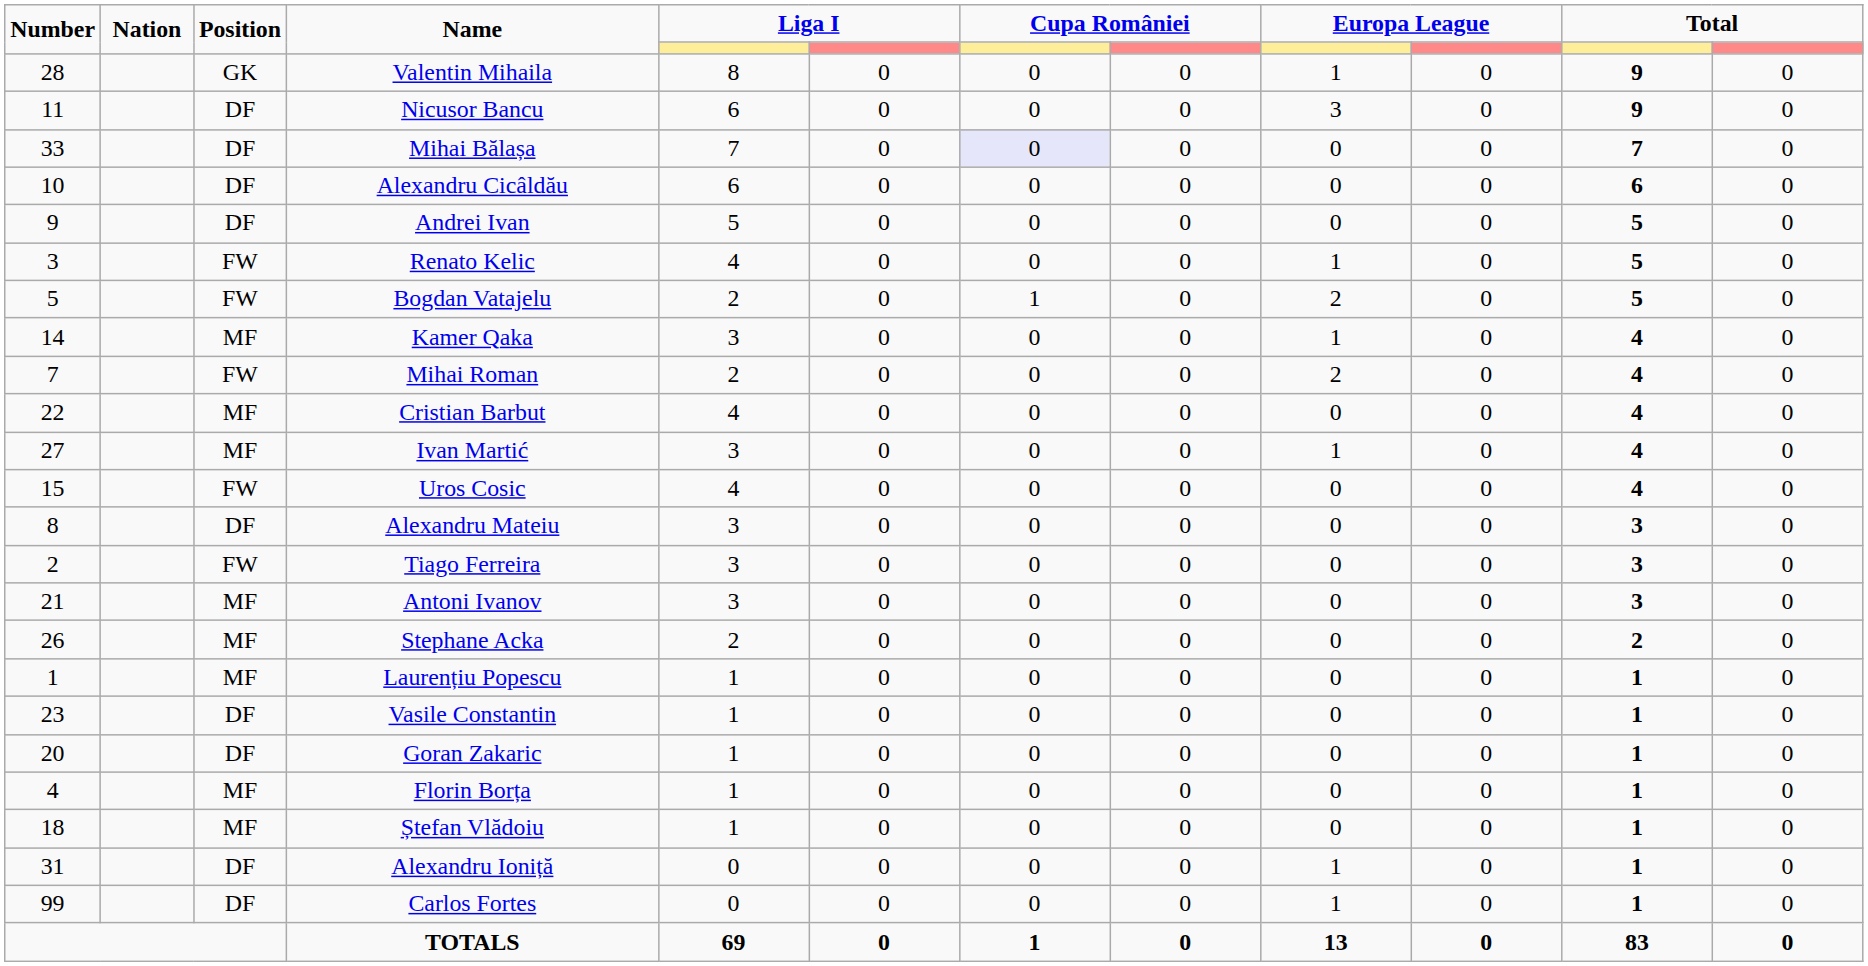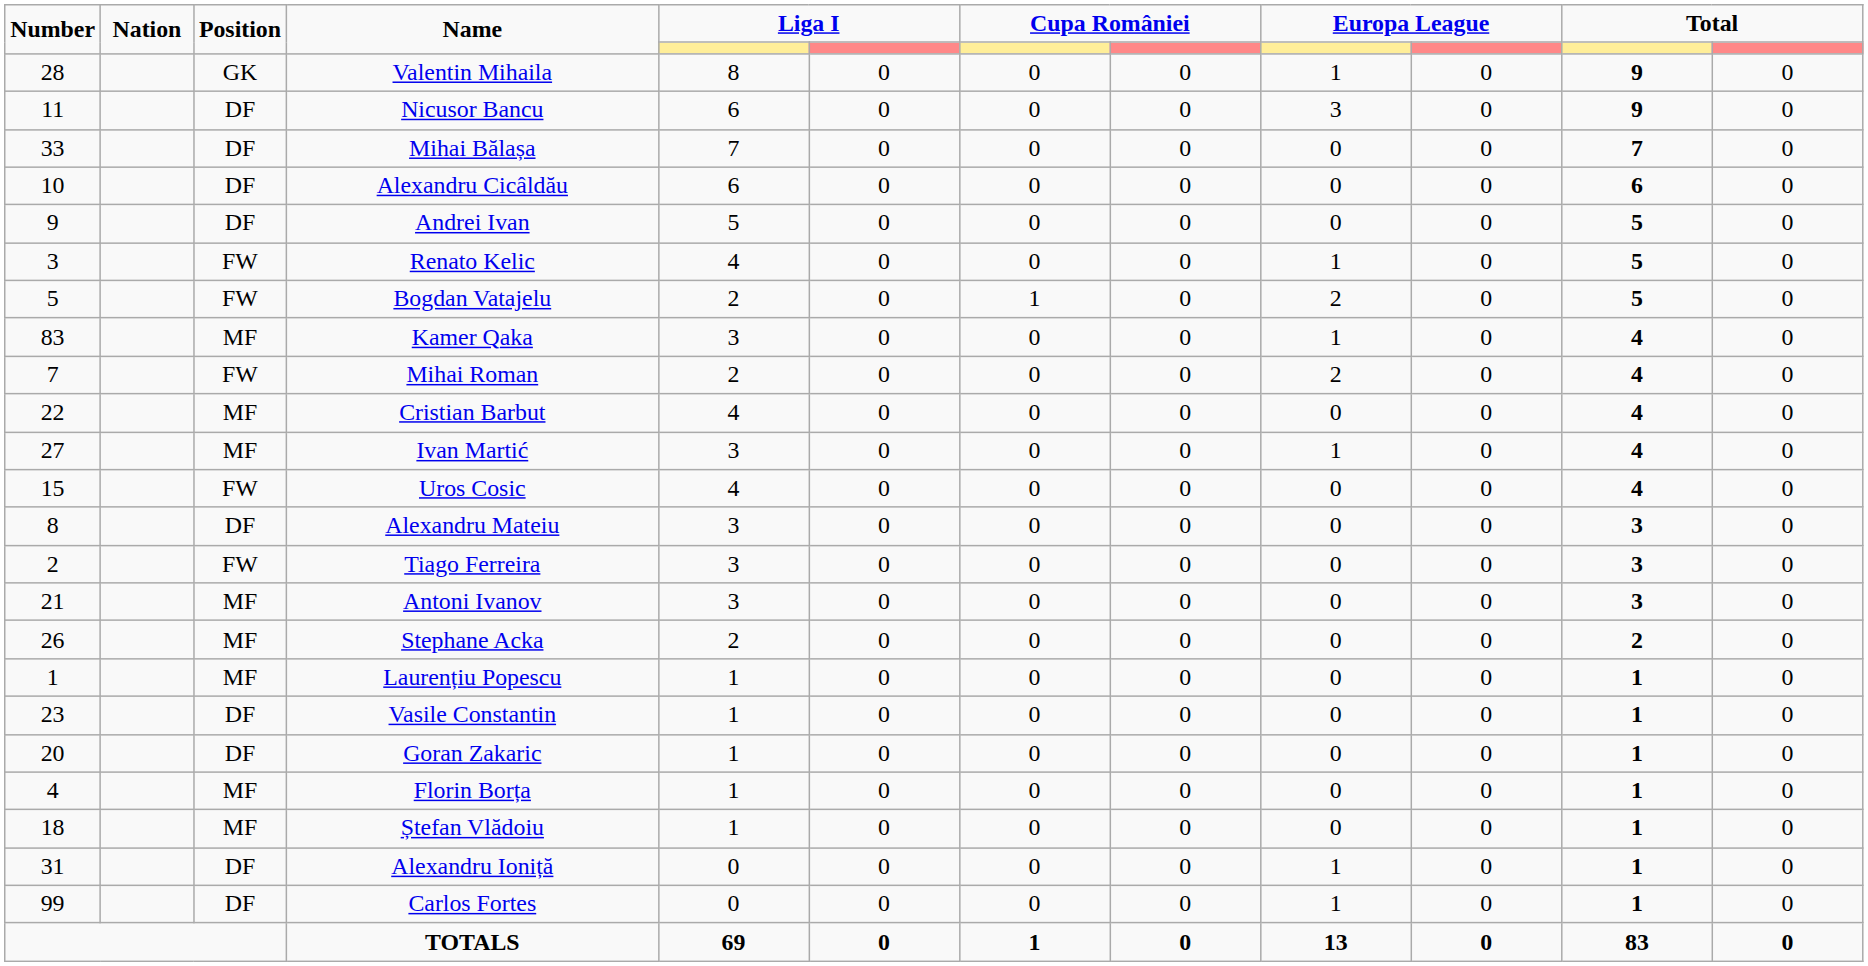Mihai Bălașa | column 7: lavender background -> no background
Kamer Qaka | Number: 14 -> 83
